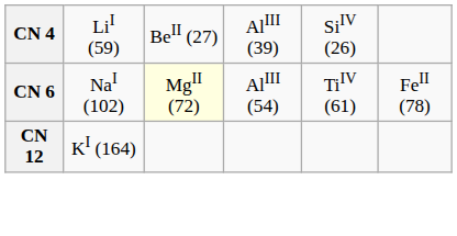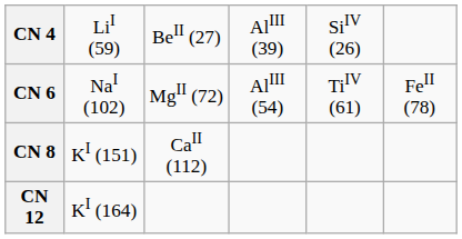CN 6 | column 3: lightyellow background -> no background
+ row: CN 8 | KI (151) | CaII (112)
